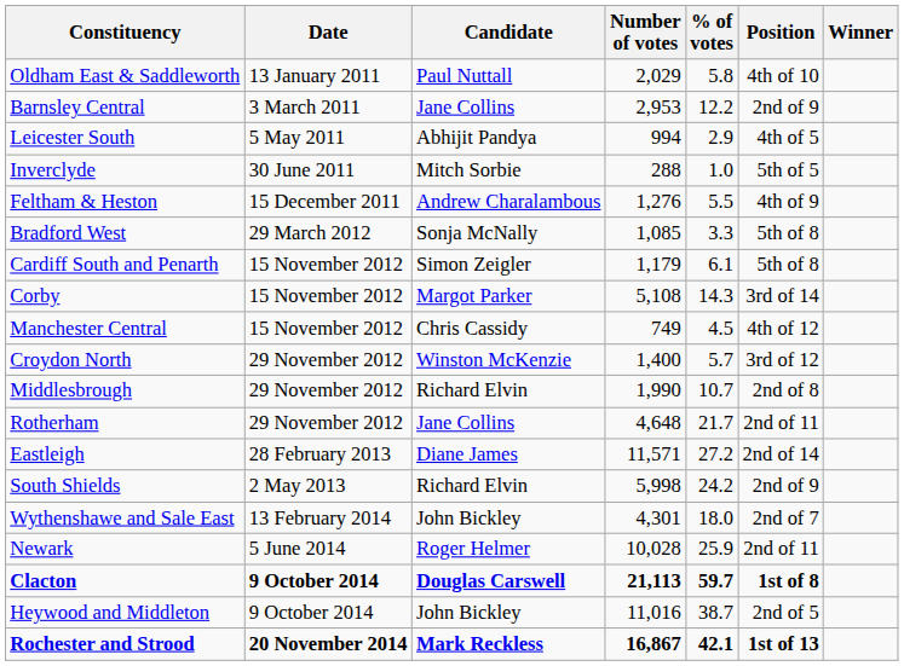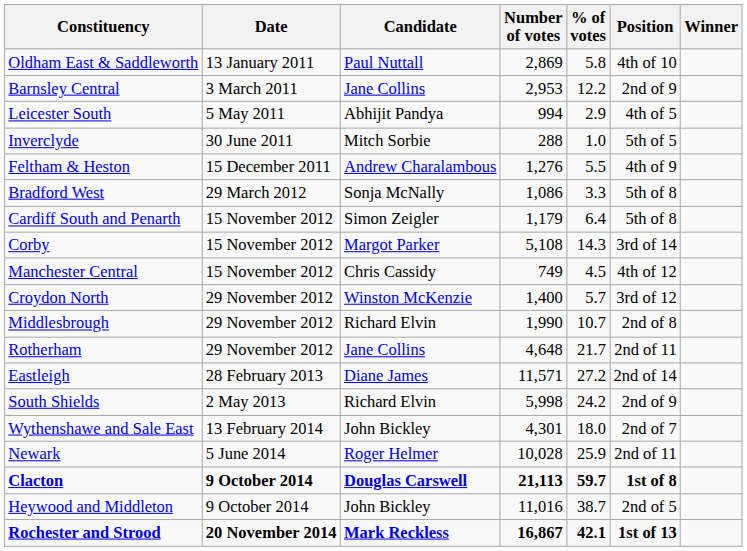Oldham East & Saddleworth | Number of votes: 2,029 -> 2,869
Bradford West | Number of votes: 1,085 -> 1,086
Cardiff South and Penarth | % of votes: 6.1 -> 6.4
